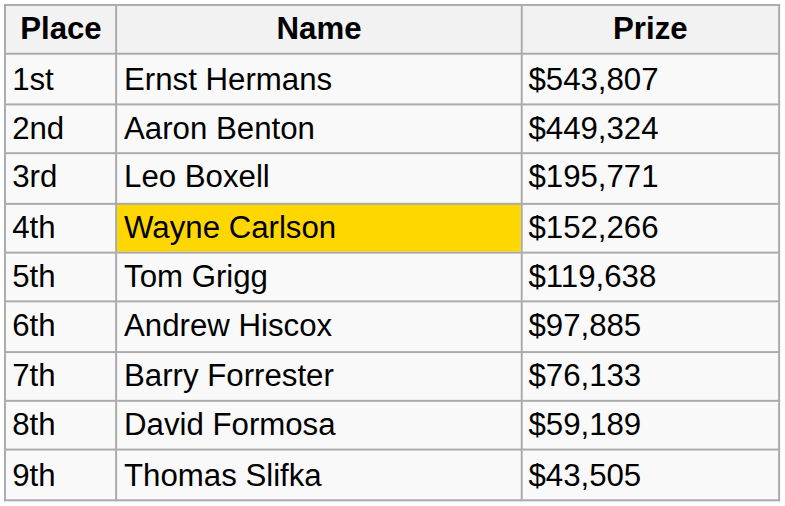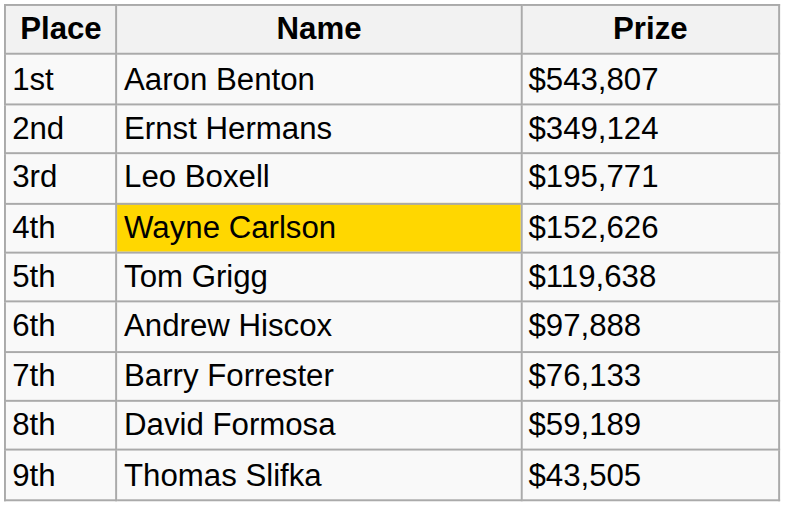1st | Name: Ernst Hermans -> Aaron Benton
2nd | Name: Aaron Benton -> Ernst Hermans
2nd | Prize: $449,324 -> $349,124
4th | Prize: $152,266 -> $152,626
6th | Prize: $97,885 -> $97,888
